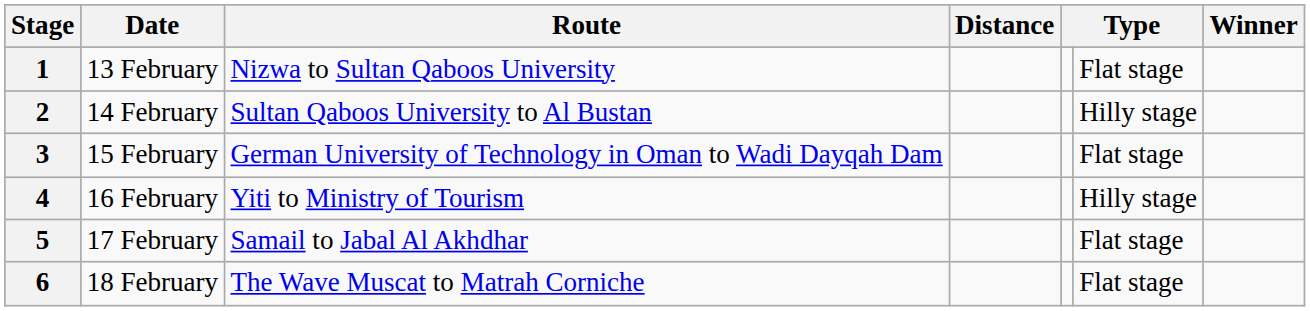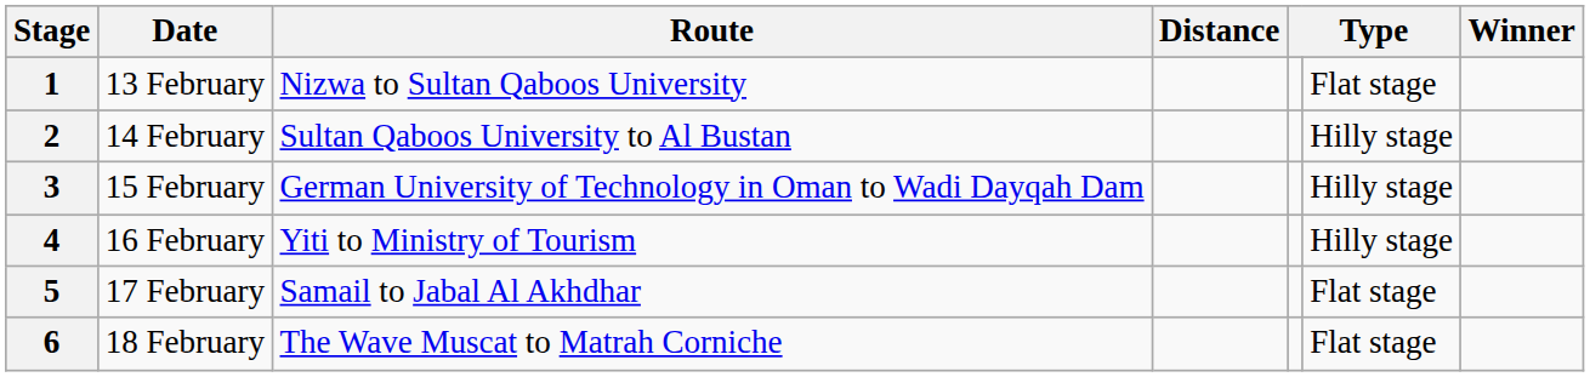3 | column 6: Flat stage -> Hilly stage
